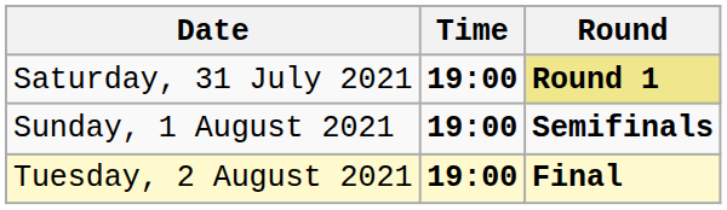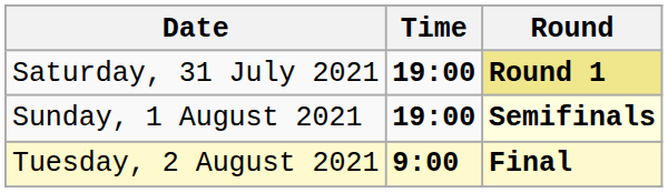Sunday, 1 August 2021 | Round: no background -> lightyellow background
Tuesday, 2 August 2021 | Time: 19:00 -> 9:00
